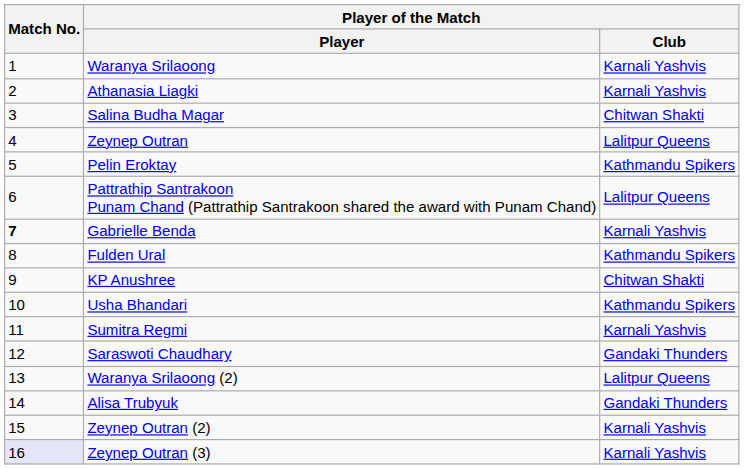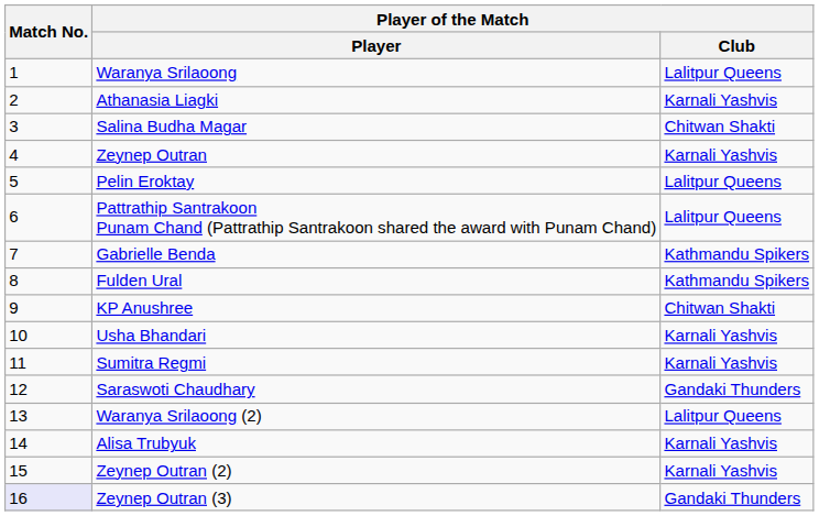Waranya Srilaoong | Player of the Match / Club: Karnali Yashvis -> Lalitpur Queens
Zeynep Outran | Player of the Match / Club: Lalitpur Queens -> Karnali Yashvis
Pelin Eroktay | Player of the Match / Club: Kathmandu Spikers -> Lalitpur Queens
Gabrielle Benda | Match No.: bold -> normal
Gabrielle Benda | Player of the Match / Club: Karnali Yashvis -> Kathmandu Spikers
Usha Bhandari | Player of the Match / Club: Kathmandu Spikers -> Karnali Yashvis
Alisa Trubyuk | Player of the Match / Club: Gandaki Thunders -> Karnali Yashvis
Zeynep Outran (3) | Player of the Match / Club: Karnali Yashvis -> Gandaki Thunders
